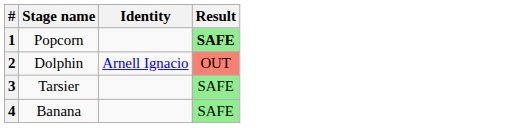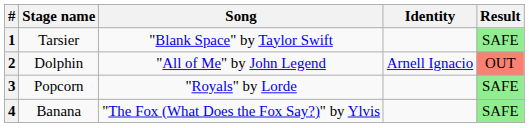+ column: Song | "Blank Space" by Taylor Swift | "All of Me" by John Legend | "Royals" by Lorde | "The Fox (What Does the Fox Say?)" by Ylvis
1 | Stage name: Popcorn -> Tarsier
1 | Result: bold -> normal
3 | Stage name: Tarsier -> Popcorn
